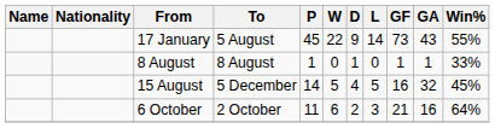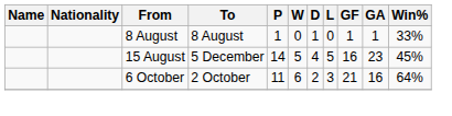- row: 17 January | 5 August | 45 | 22 | 9 | 14 | 73 | 43 | 55%
15 August | GA: 32 -> 23
